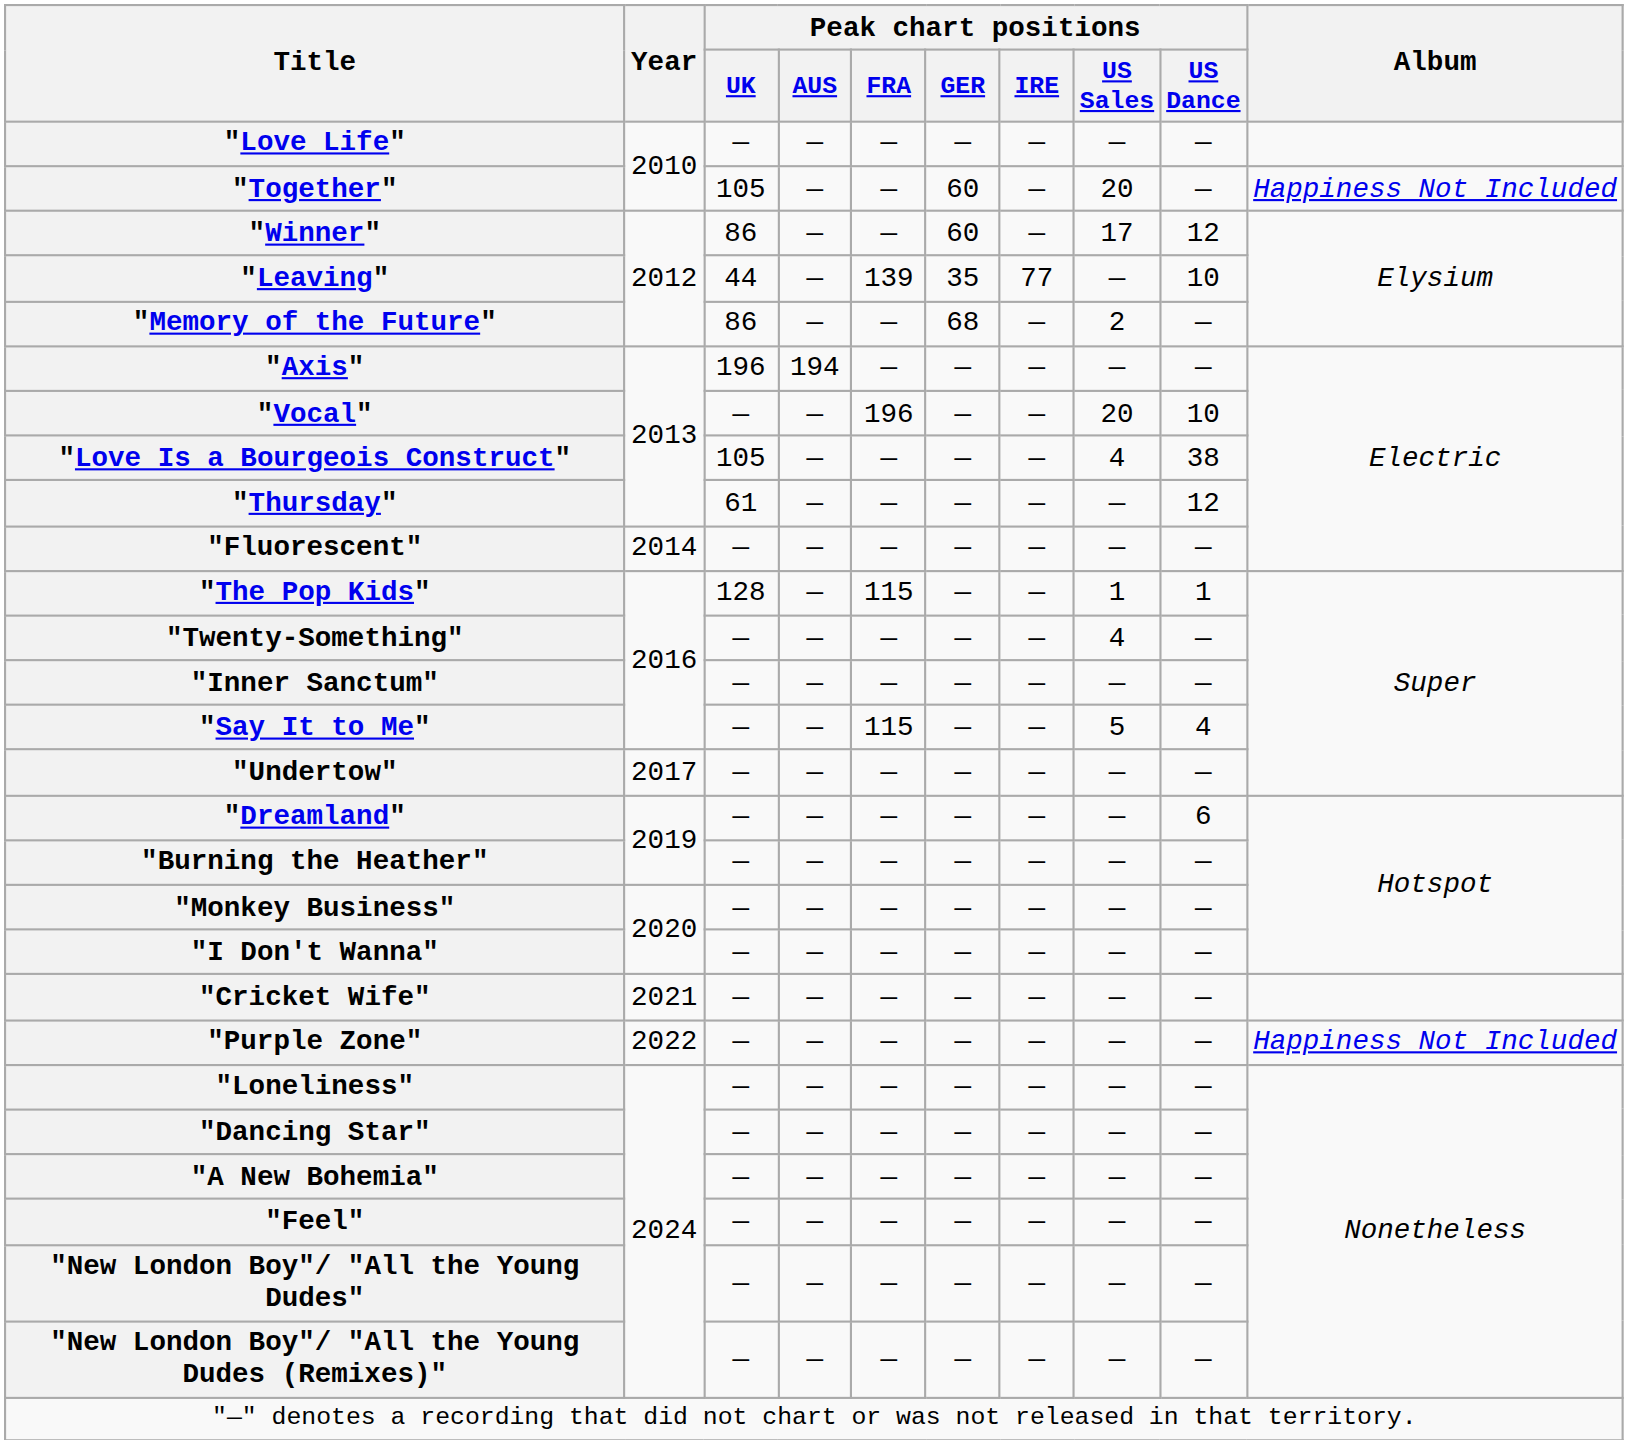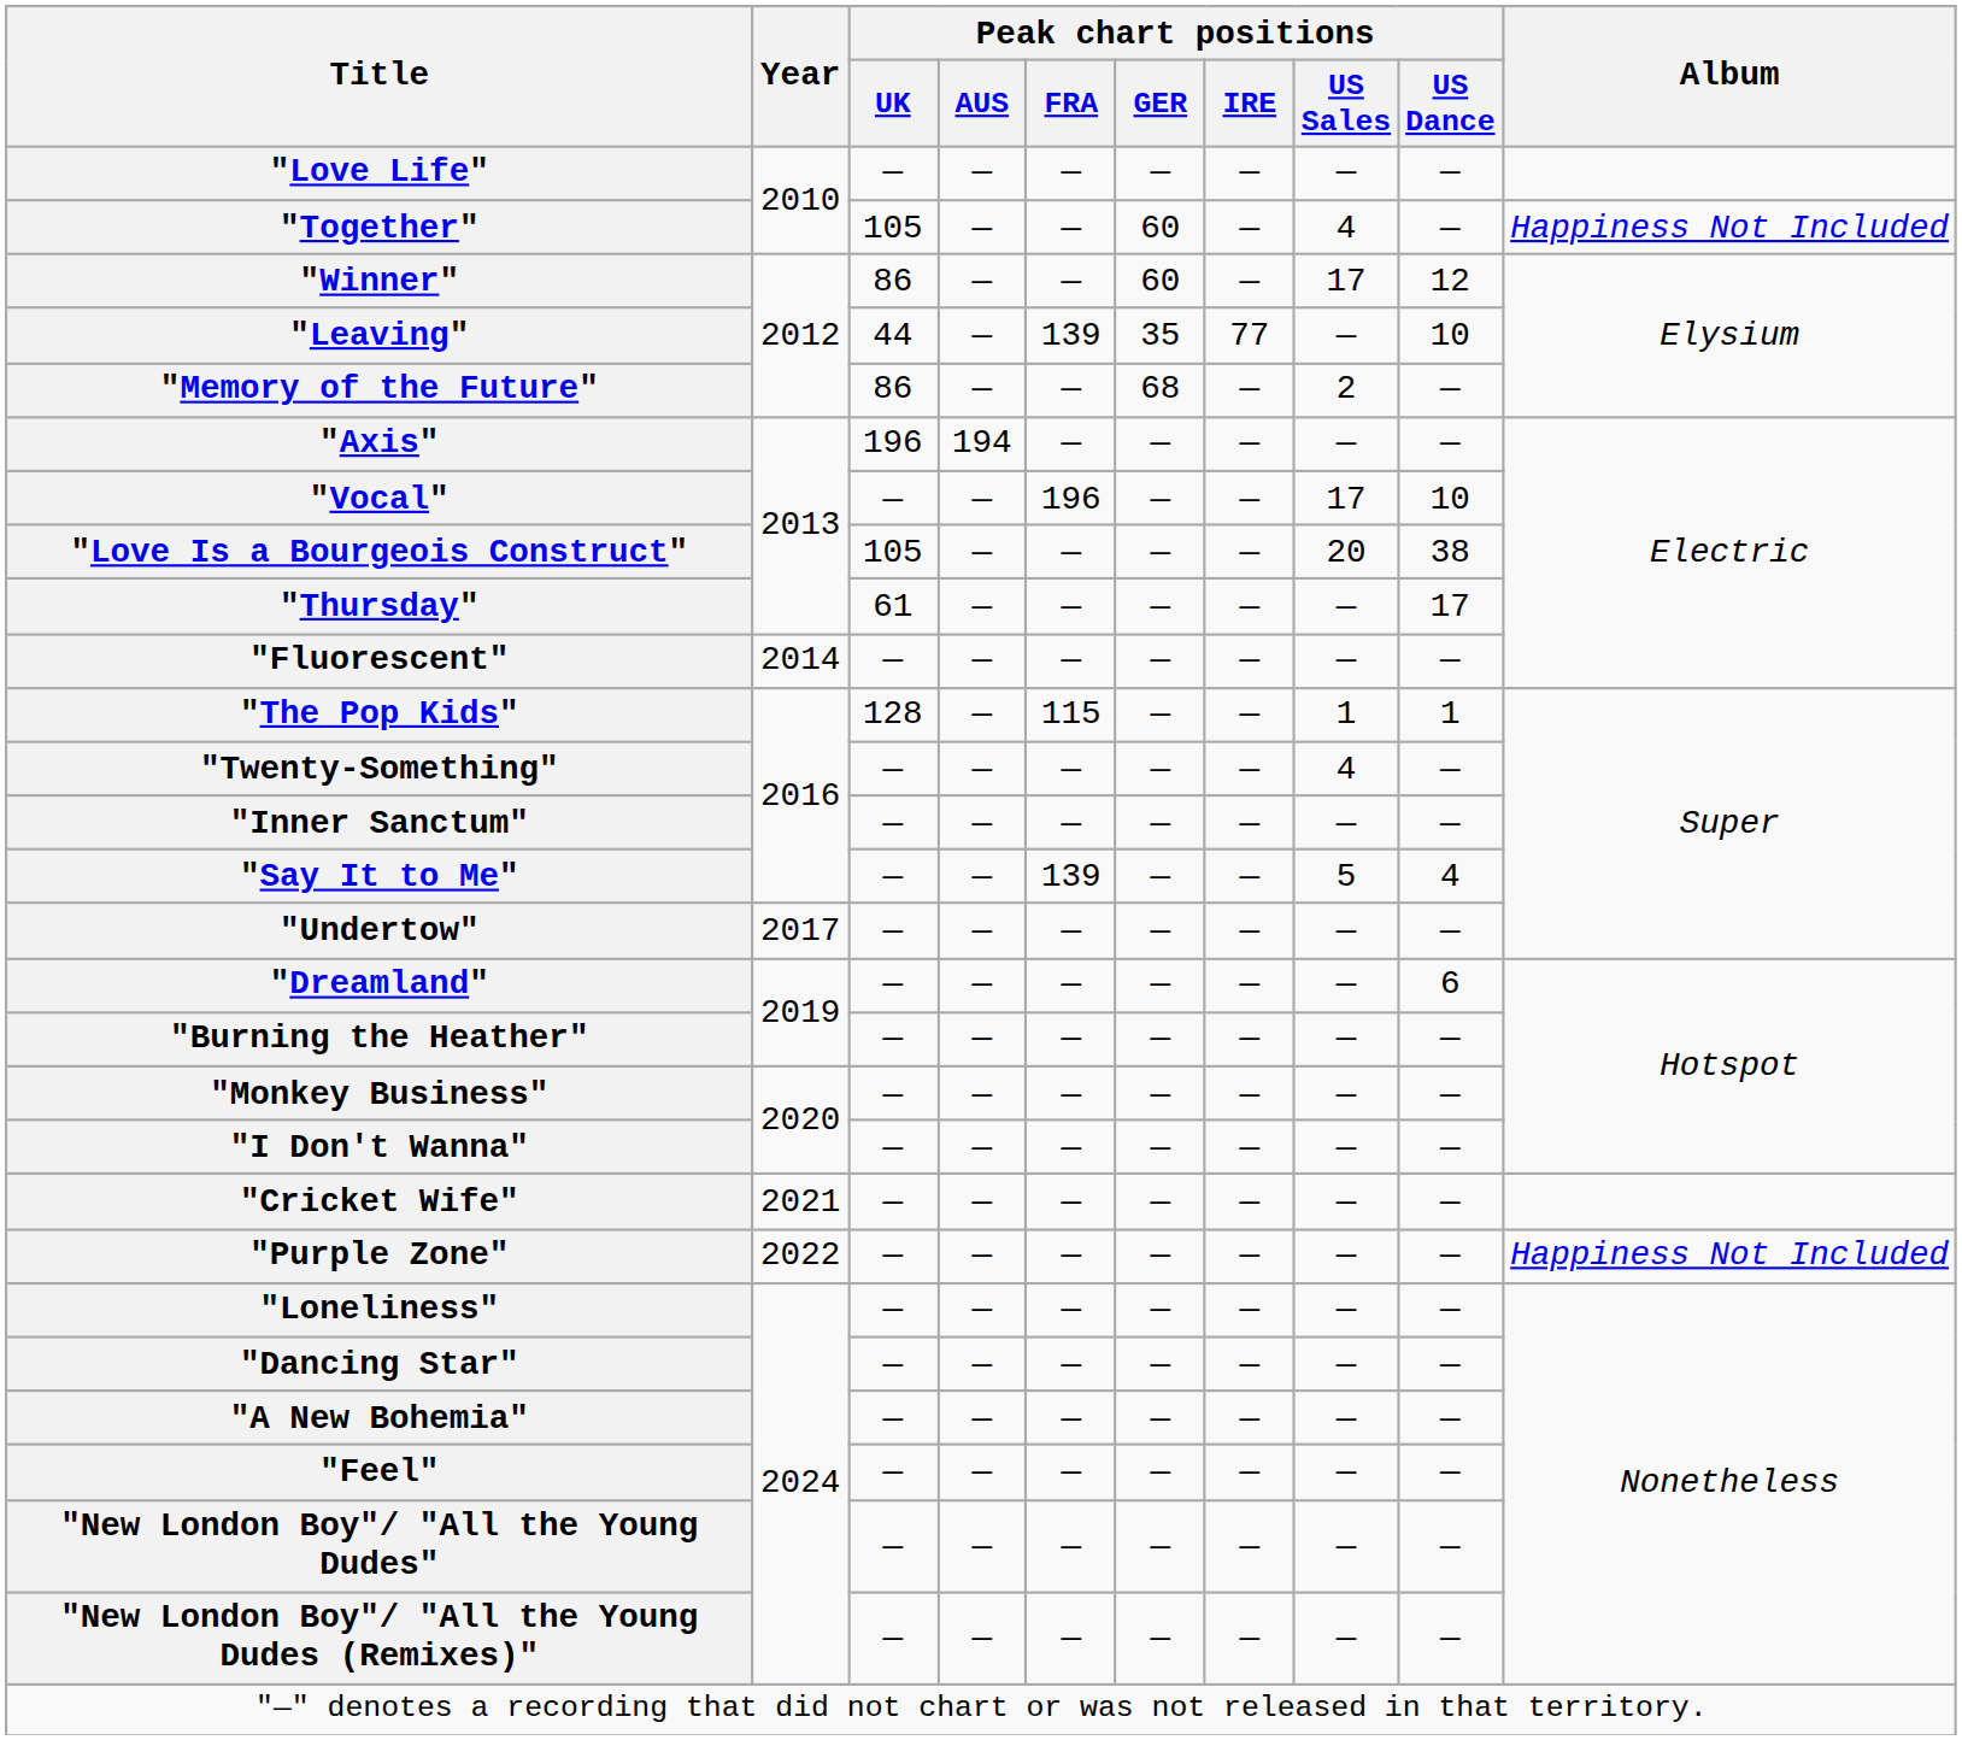"Together" | Peak chart positions / US Sales: 20 -> 4
"Vocal" | Peak chart positions / US Sales: 20 -> 17
"Love Is a Bourgeois Construct" | Peak chart positions / US Sales: 4 -> 20
"Thursday" | Peak chart positions / US Dance: 12 -> 17
"Say It to Me" | Peak chart positions / FRA: 115 -> 139
